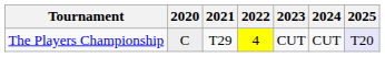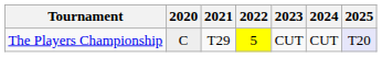The Players Championship | 2022: 4 -> 5
